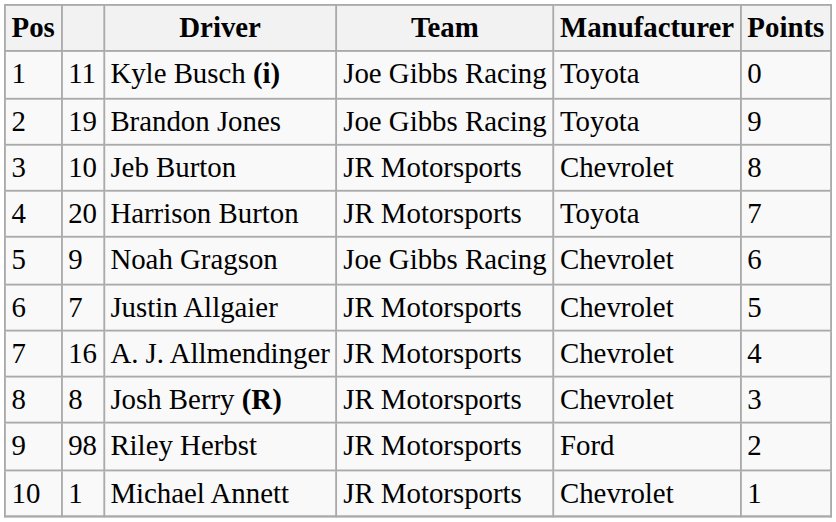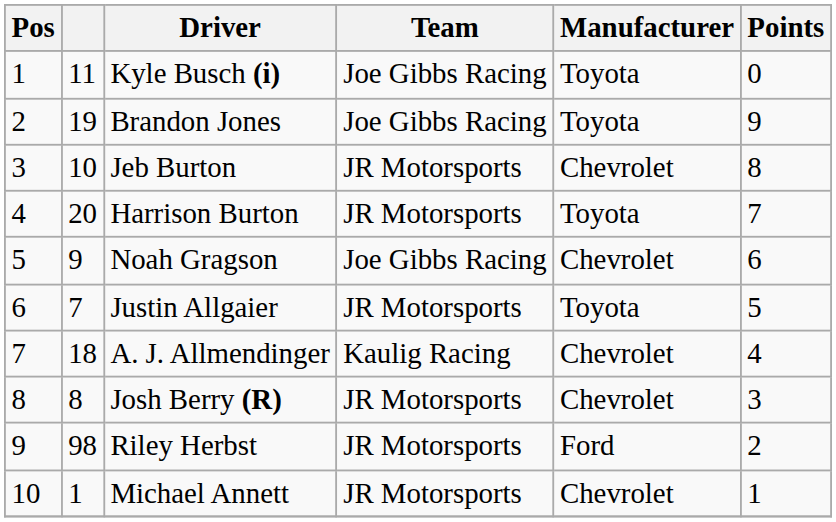Justin Allgaier | Manufacturer: Chevrolet -> Toyota
A. J. Allmendinger | column 2: 16 -> 18
A. J. Allmendinger | Team: JR Motorsports -> Kaulig Racing
